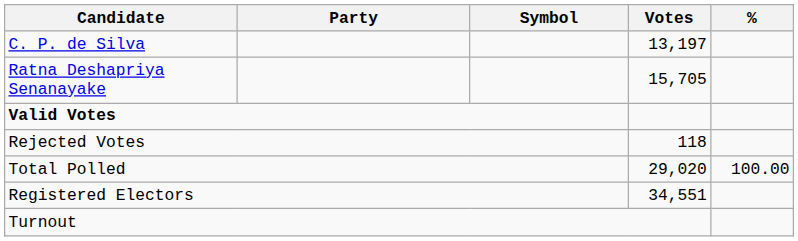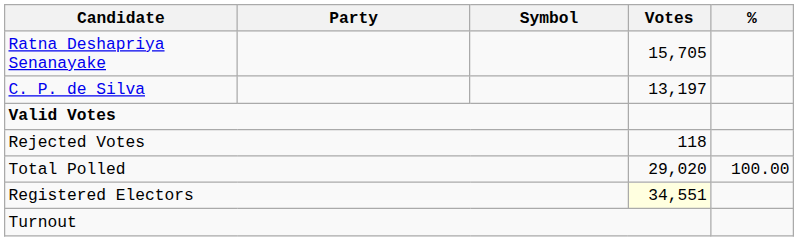rows swapped: Ratna Deshapriya Senanayake <-> C. P. de Silva
Registered Electors | Votes: no background -> lightyellow background
